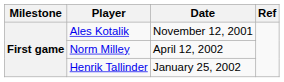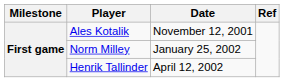Norm Milley | Date: April 12, 2002 -> January 25, 2002
Henrik Tallinder | Date: January 25, 2002 -> April 12, 2002
